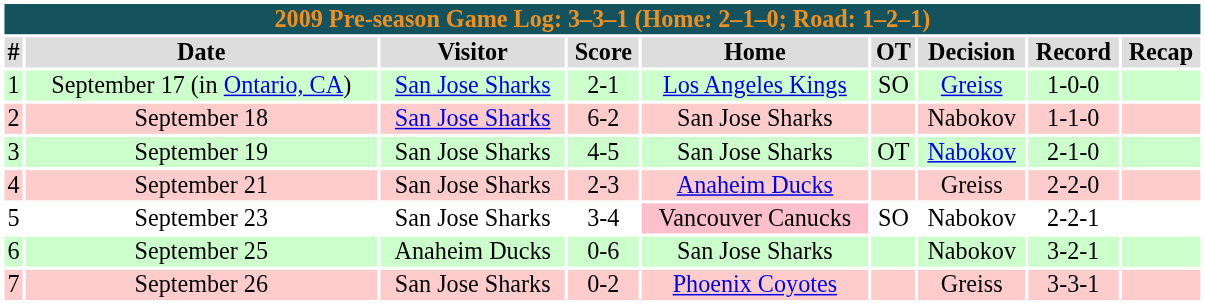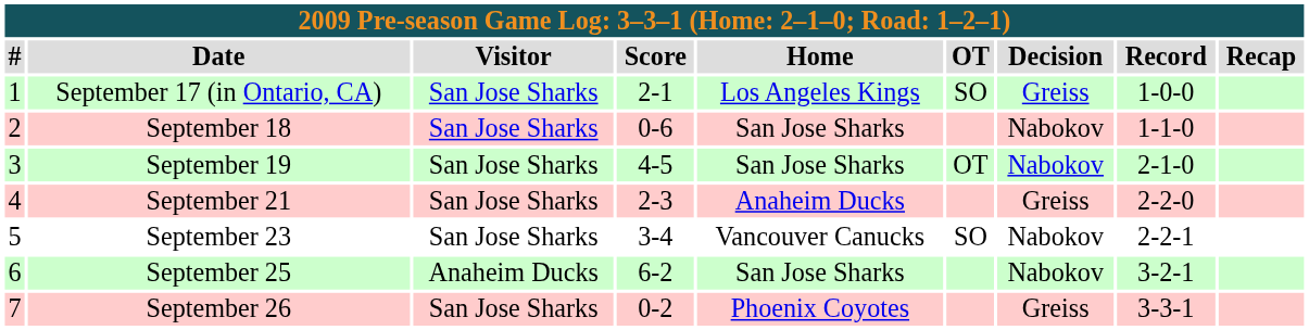September 18 | Score: 6-2 -> 0-6
September 23 | Home: pink background -> no background
September 25 | Score: 0-6 -> 6-2
